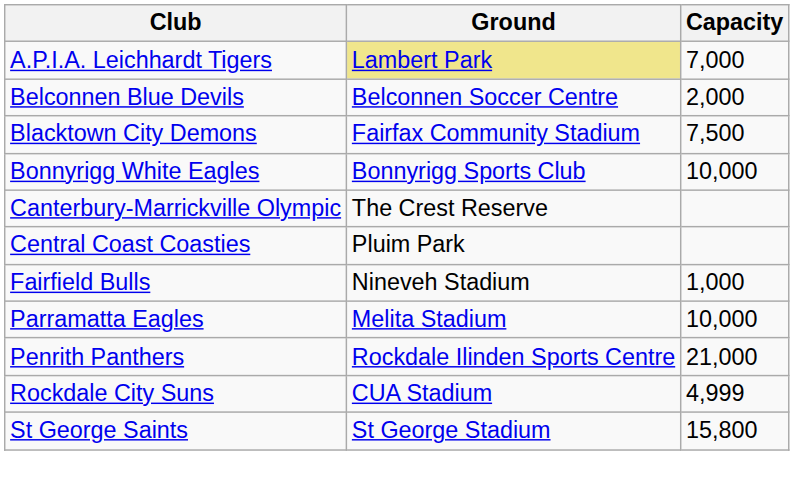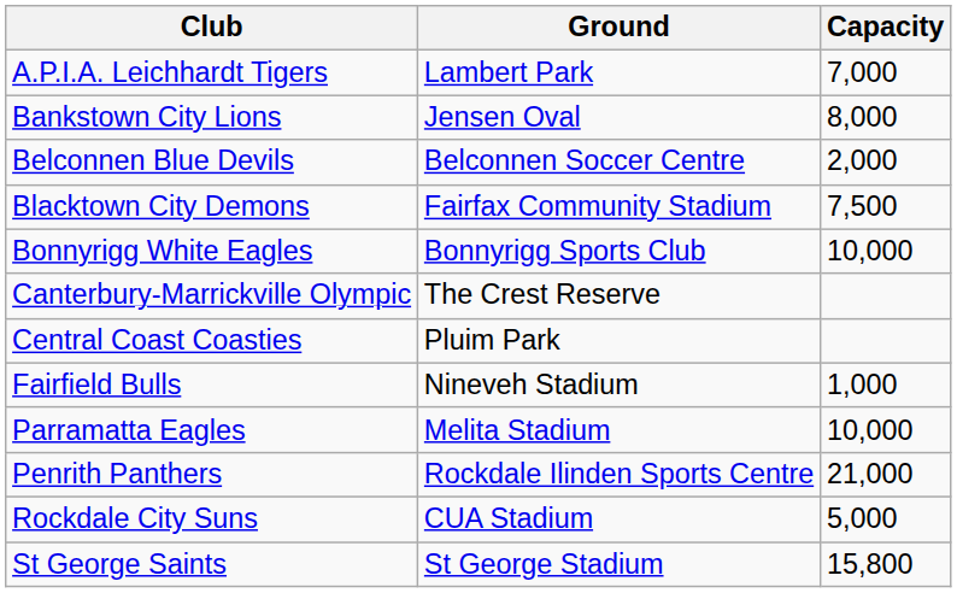A.P.I.A. Leichhardt Tigers | Ground: khaki background -> no background
+ row: Bankstown City Lions | Jensen Oval | 8,000
Rockdale City Suns | Capacity: 4,999 -> 5,000
